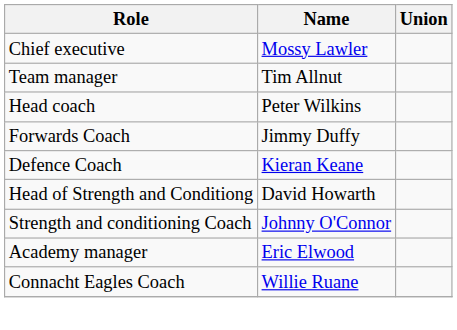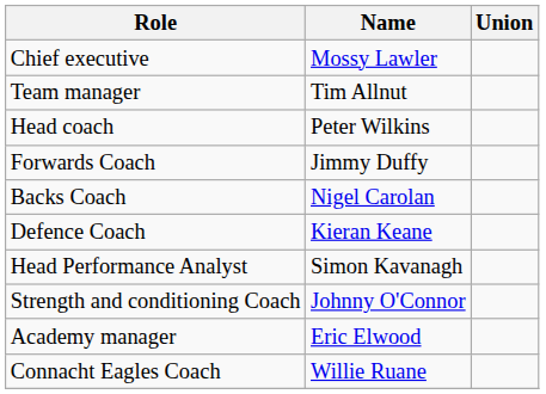+ row: Backs Coach | Nigel Carolan
+ row: Head Performance Analyst | Simon Kavanagh
- row: Head of Strength and Conditiong | David Howarth
